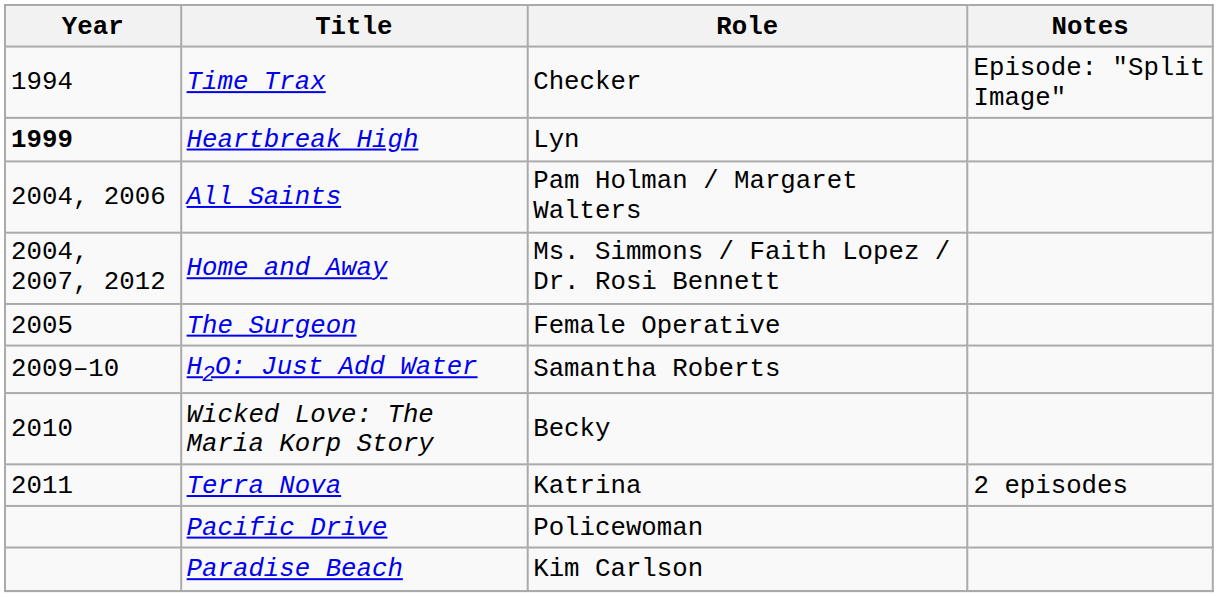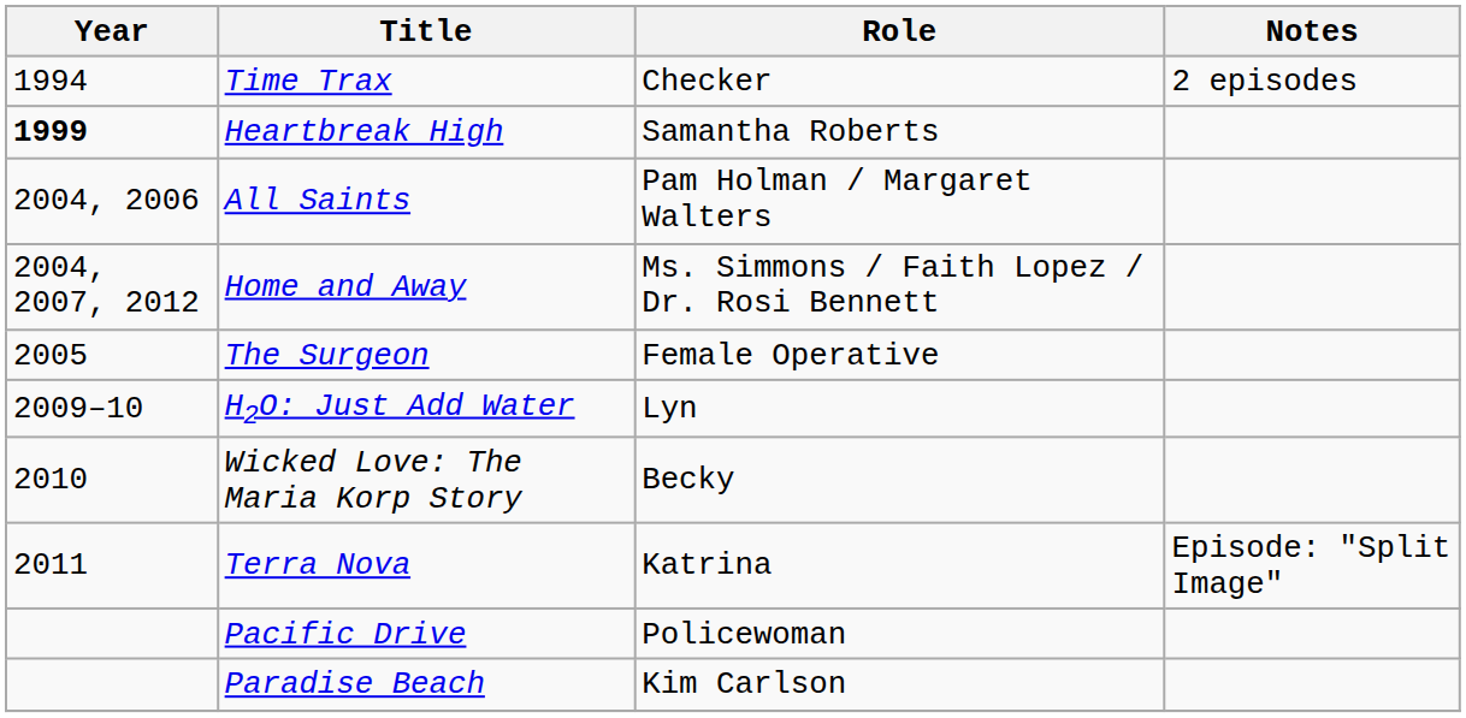Time Trax | Notes: Episode: "Split Image" -> 2 episodes
Heartbreak High | Role: Lyn -> Samantha Roberts
H2O: Just Add Water | Role: Samantha Roberts -> Lyn
Terra Nova | Notes: 2 episodes -> Episode: "Split Image"
